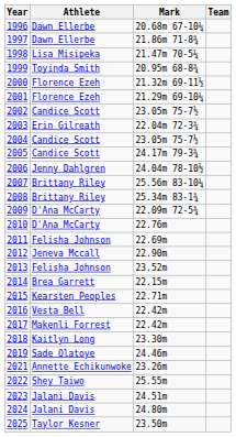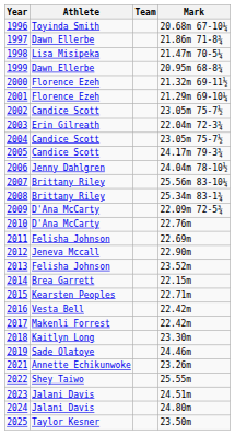columns swapped: Team <-> Mark
1996 | Athlete: Dawn Ellerbe -> Toyinda Smith
1999 | Athlete: Toyinda Smith -> Dawn Ellerbe
